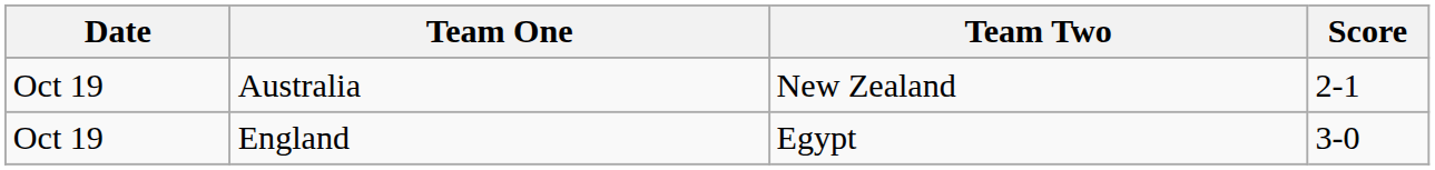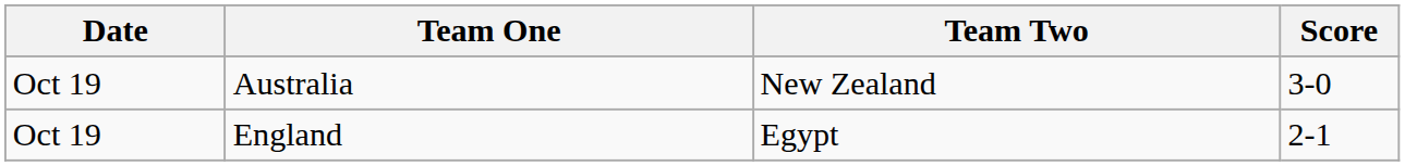Australia | Score: 2-1 -> 3-0
England | Score: 3-0 -> 2-1
